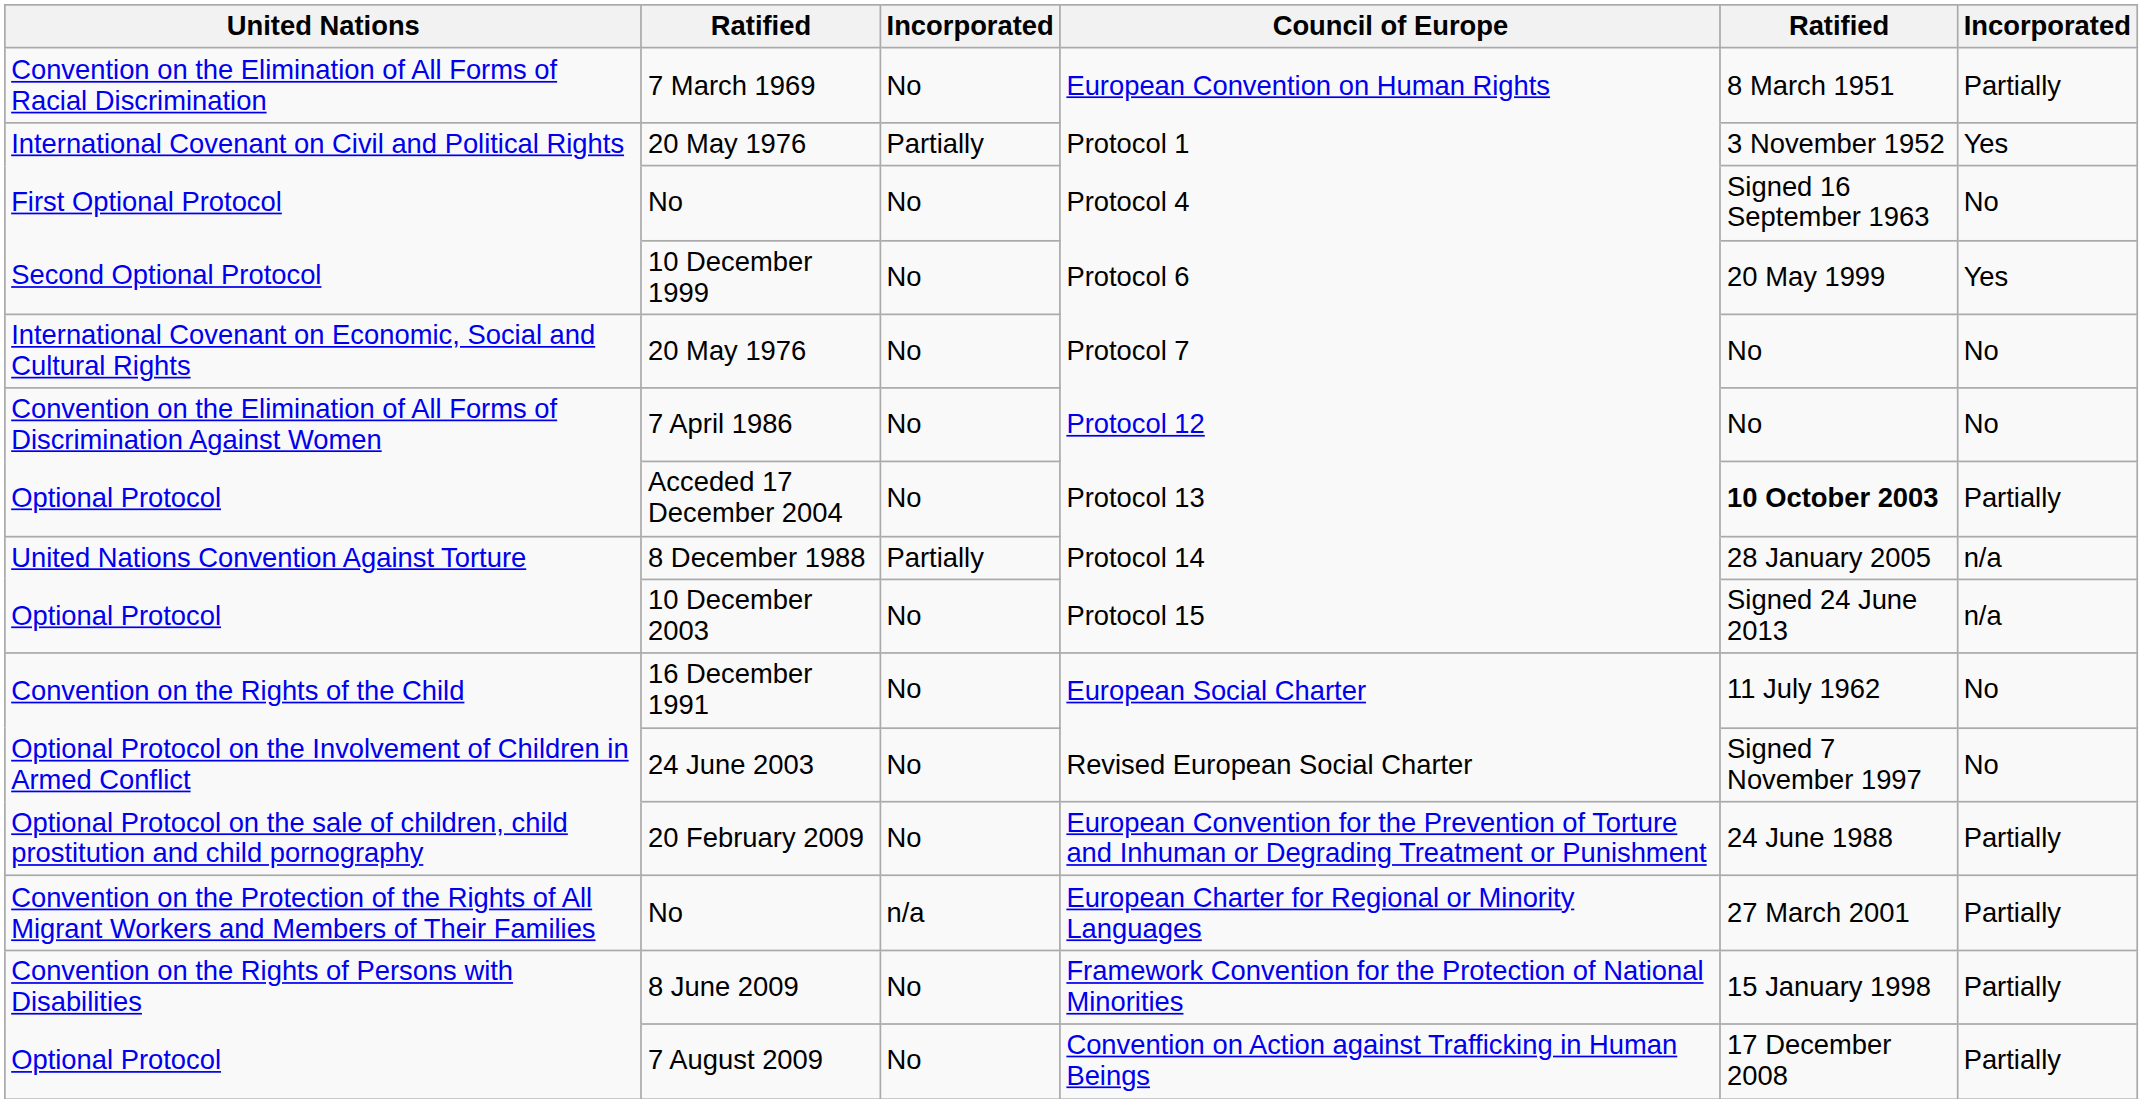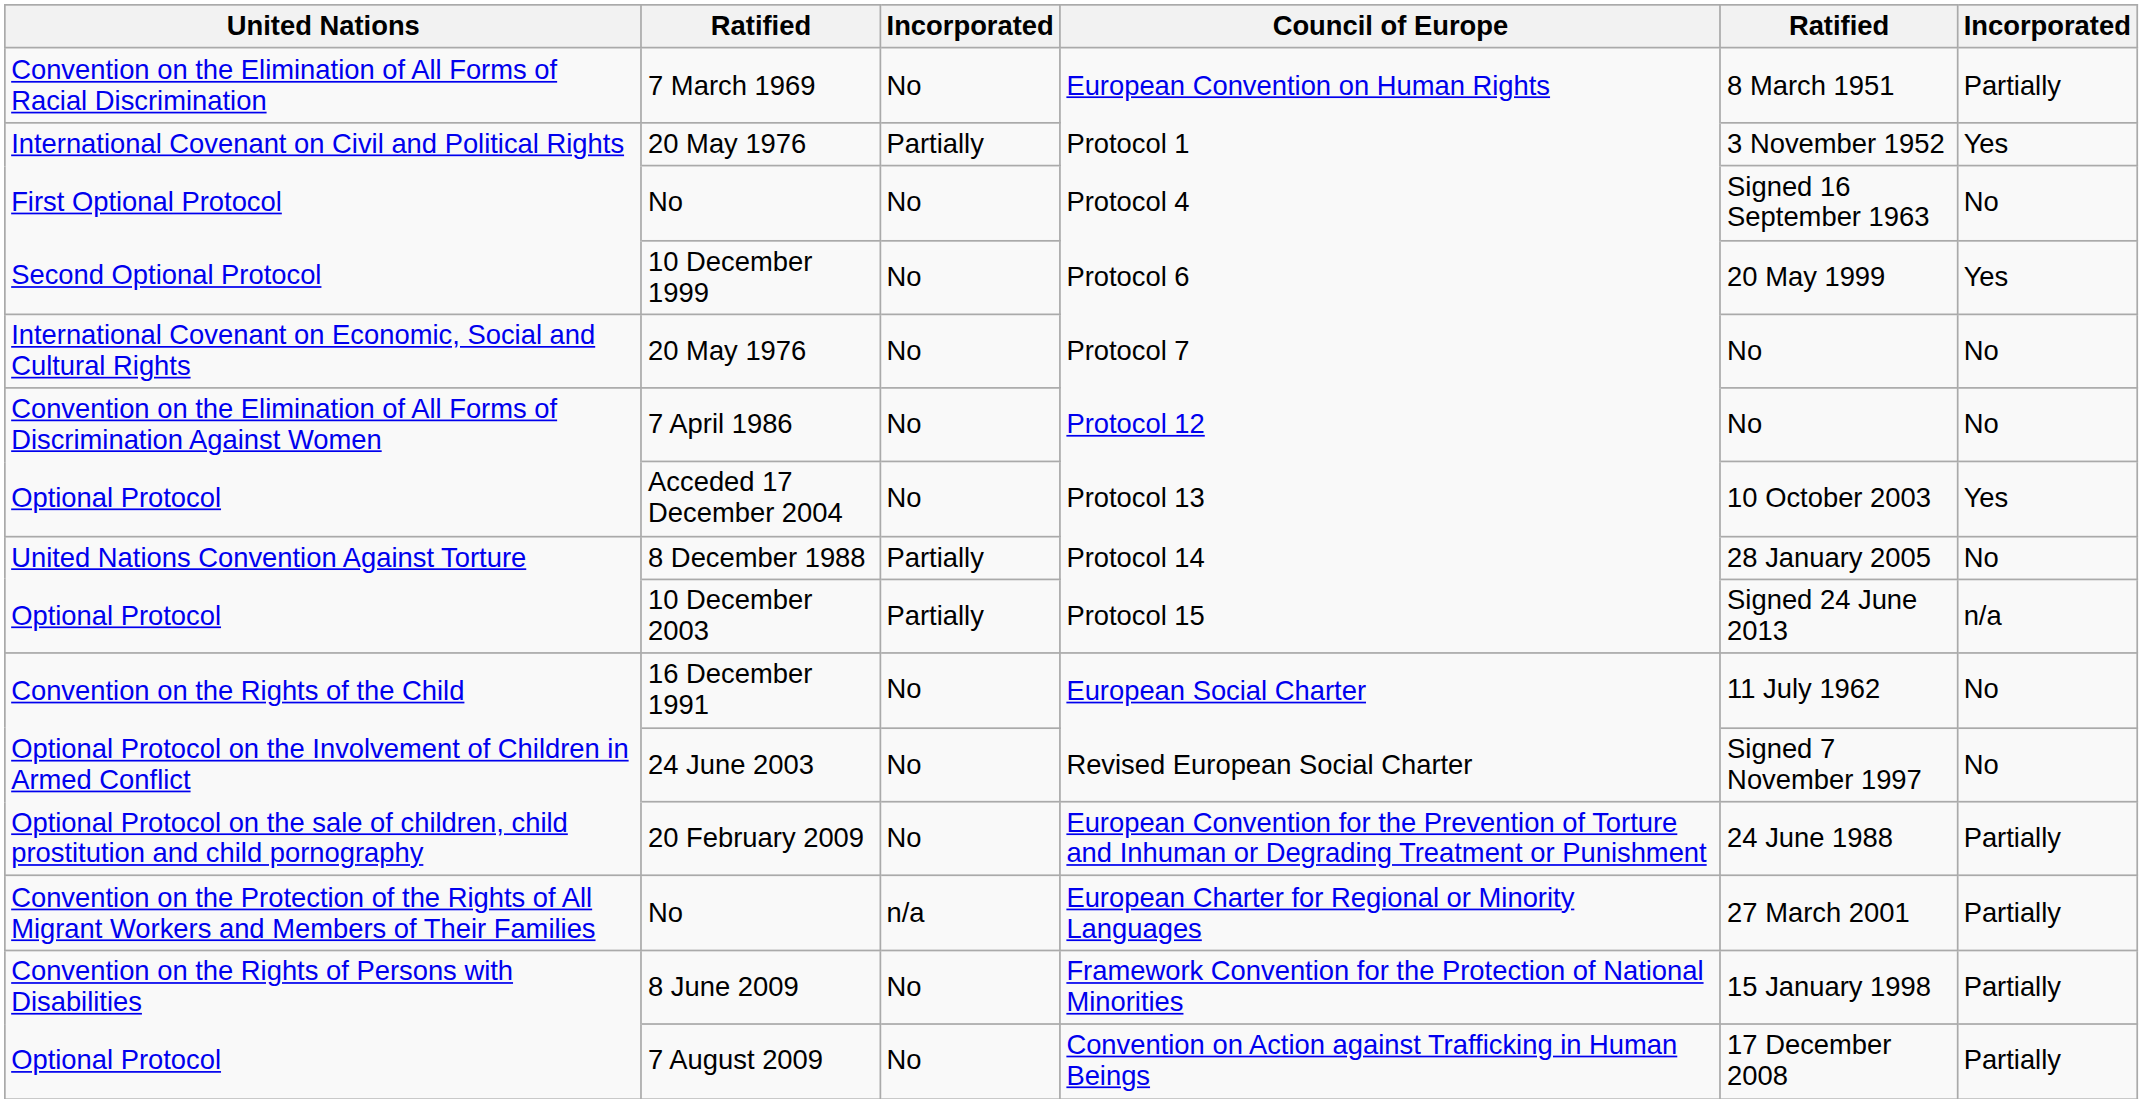Protocol 13 | column 5: bold -> normal
Protocol 13 | column 6: Partially -> Yes
Protocol 14 | column 6: n/a -> No
Protocol 15 | column 3: No -> Partially
